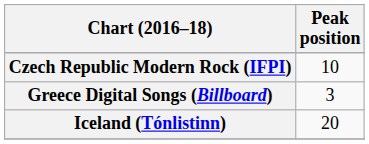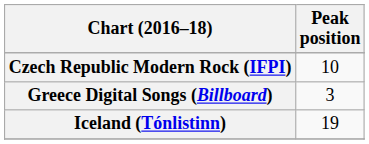Iceland (Tónlistinn) | Peak position: 20 -> 19
